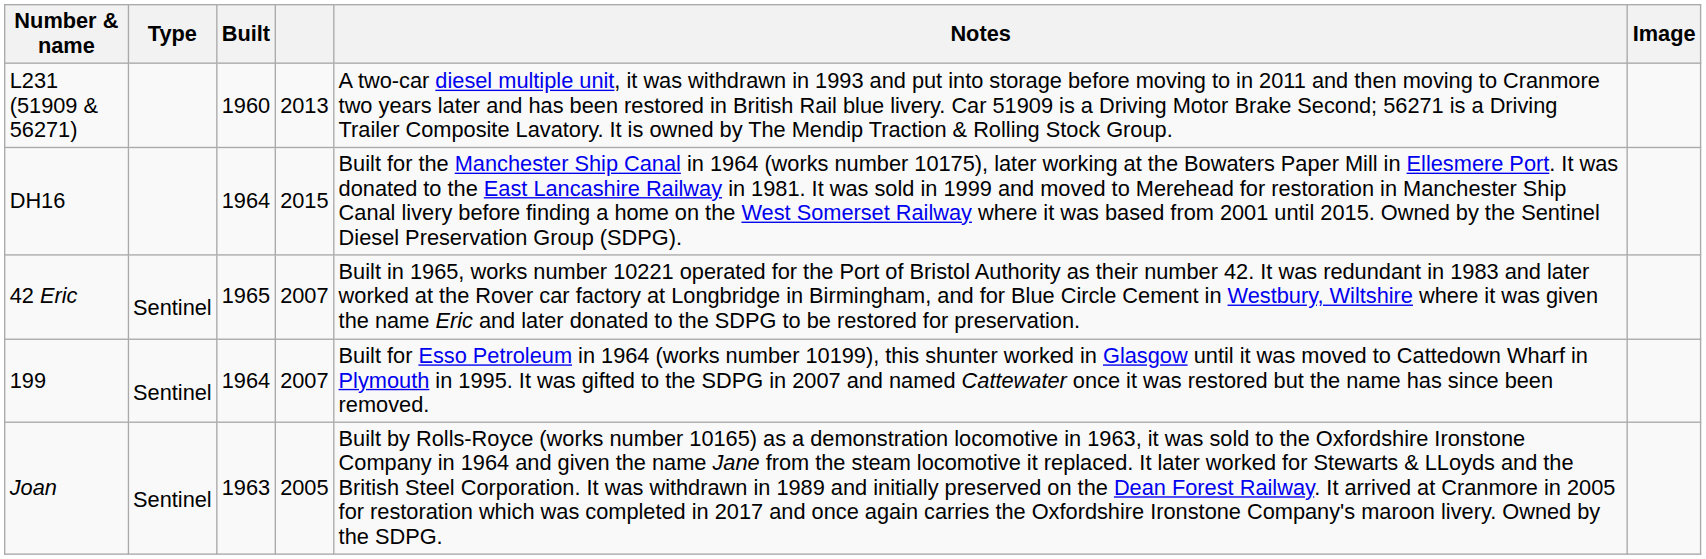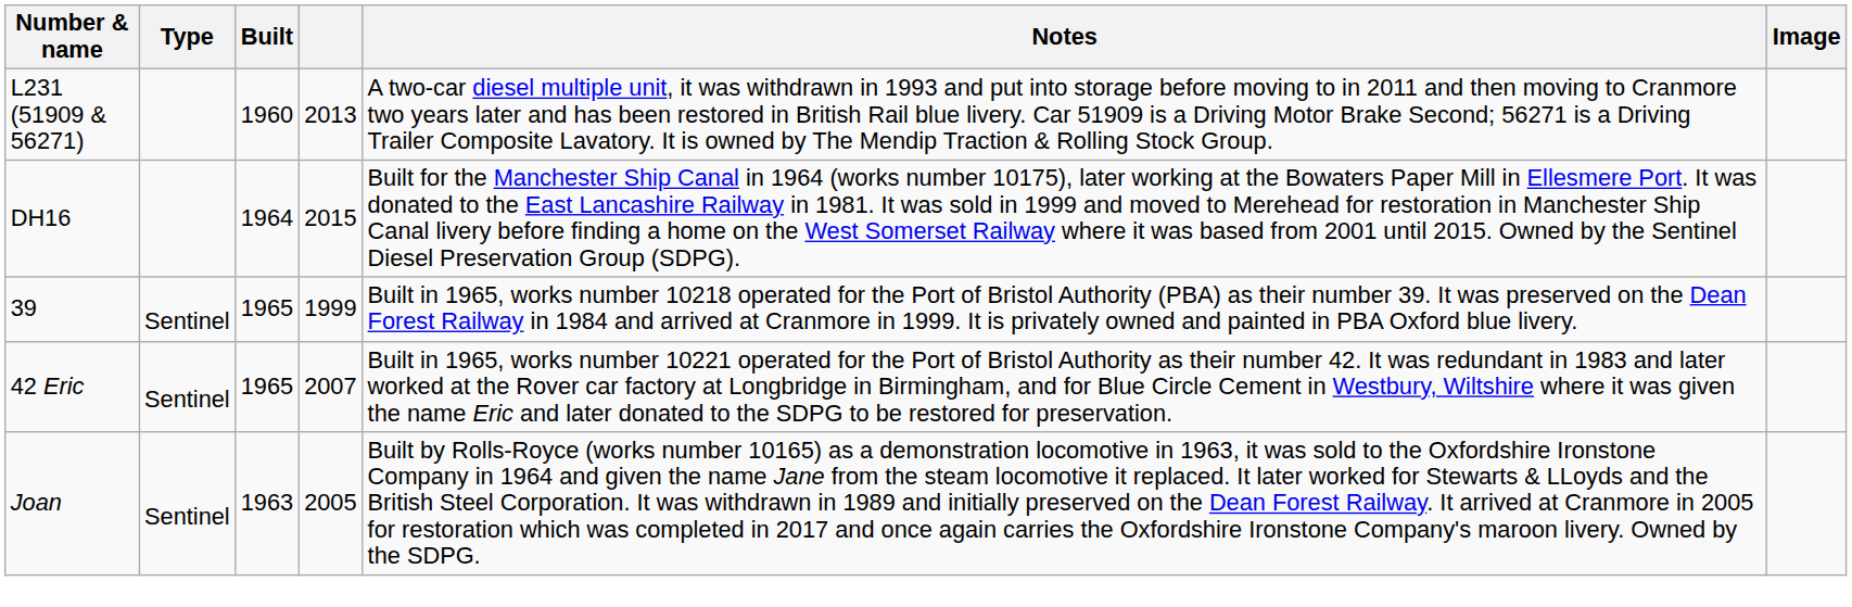+ row: 39 | Sentinel | 1965 | 1999 | Built in 1965, works number 10218 operated for the Port of Bristol Authority (PBA) as their number 39. It was preserved on the Dean Forest Railway in 1984 and arrived at Cranmore in 1999. It is privately owned and painted in PBA Oxford blue livery.
- row: 199 | Sentinel | 1964 | 2007 | Built for Esso Petroleum in 1964 (works number 10199), this shunter worked in Glasgow until it was moved to Cattedown Wharf in Plymouth in 1995. It was gifted to the SDPG in 2007 and named Cattewater once it was restored but the name has since been removed.
